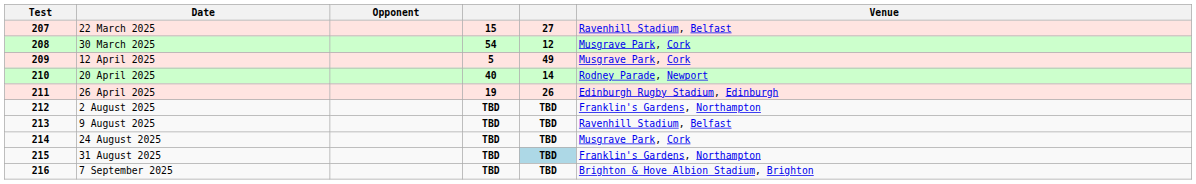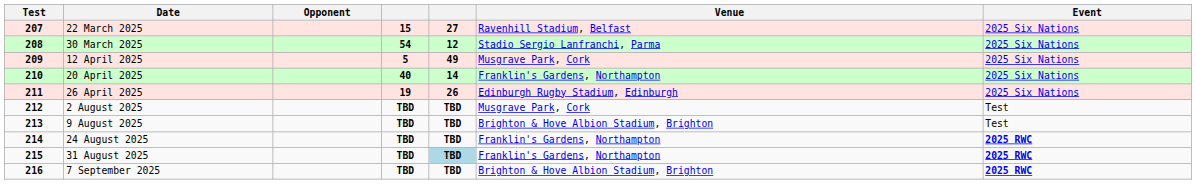+ column: Event | 2025 Six Nations | 2025 Six Nations | 2025 Six Nations | 2025 Six Nations | 2025 Six Nations | Test | Test | 2025 RWC | 2025 RWC | 2025 RWC
30 March 2025 | Venue: Musgrave Park, Cork -> Stadio Sergio Lanfranchi, Parma
20 April 2025 | Venue: Rodney Parade, Newport -> Franklin's Gardens, Northampton
2 August 2025 | Venue: Franklin's Gardens, Northampton -> Musgrave Park, Cork
9 August 2025 | Venue: Ravenhill Stadium, Belfast -> Brighton & Hove Albion Stadium, Brighton
24 August 2025 | Venue: Musgrave Park, Cork -> Franklin's Gardens, Northampton
